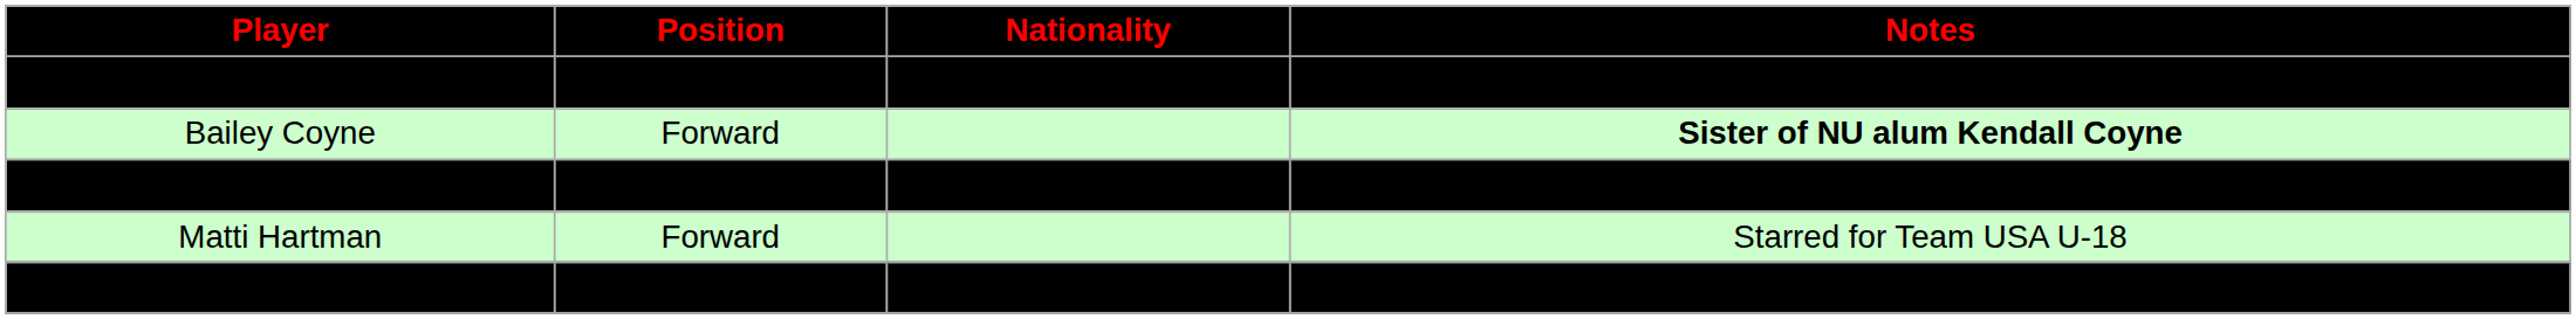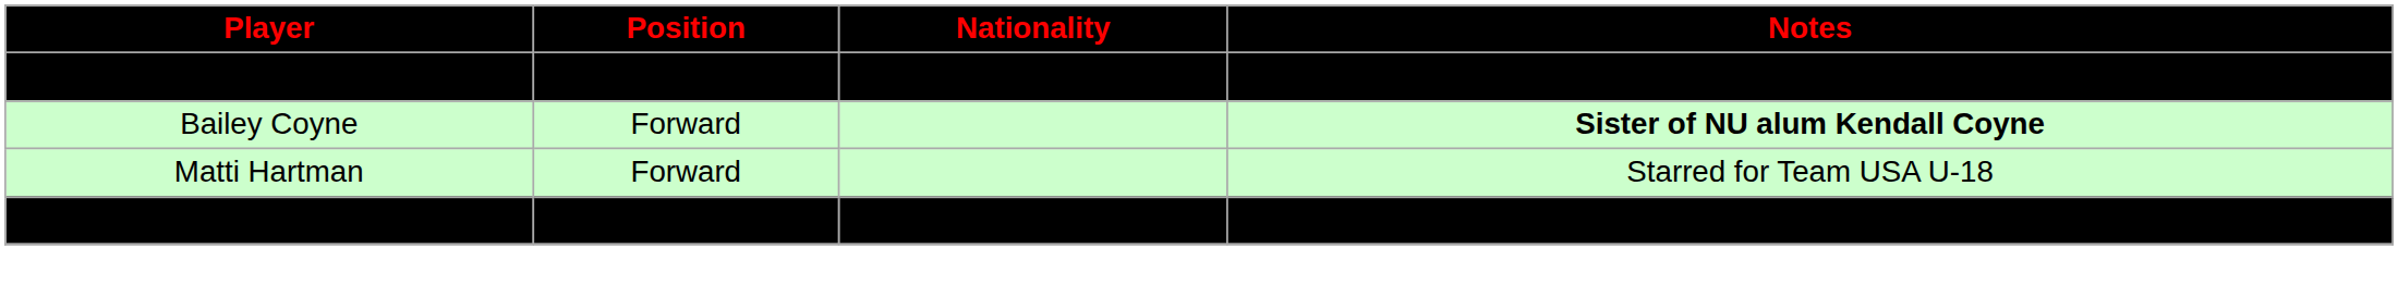- row: Codie Cross | Defender | Former Member of Team Canada U-18
Andrea Renner | Position: bold -> normal
